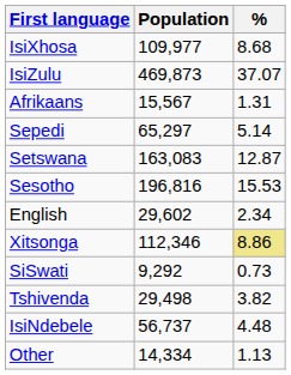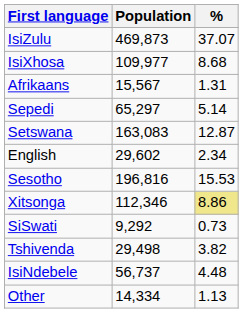rows swapped: IsiZulu <-> IsiXhosa
rows swapped: English <-> Sesotho
